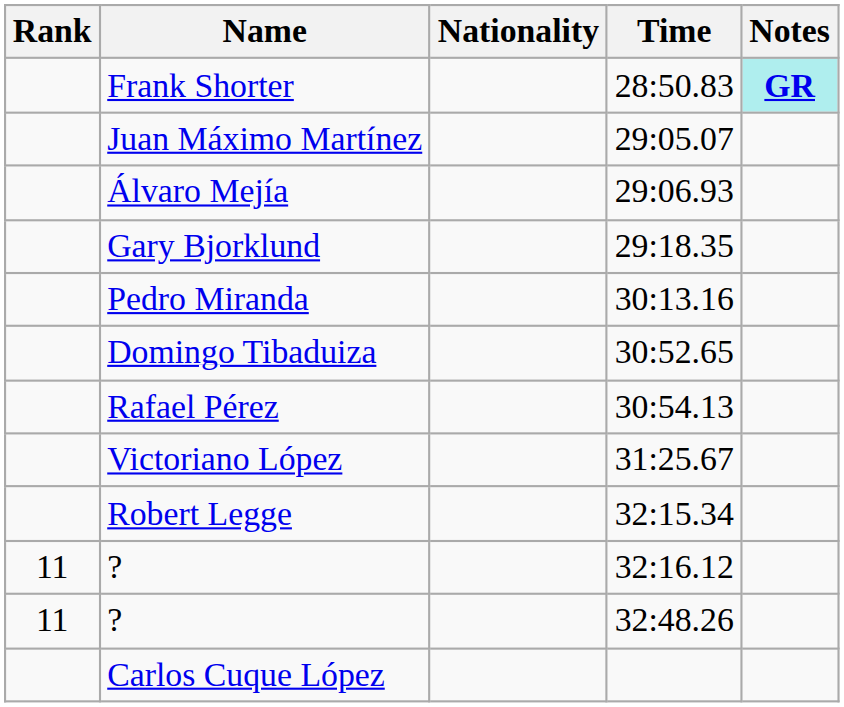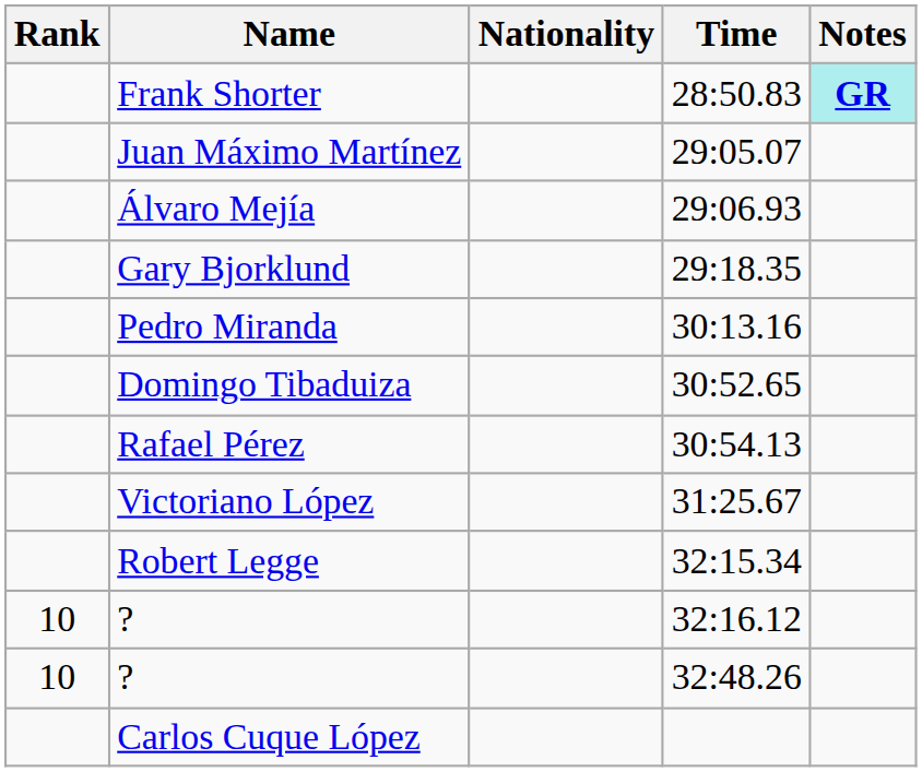? / 32:16.12 | Rank: 11 -> 10
? / 32:48.26 | Rank: 11 -> 10
